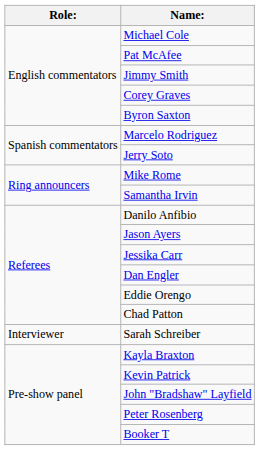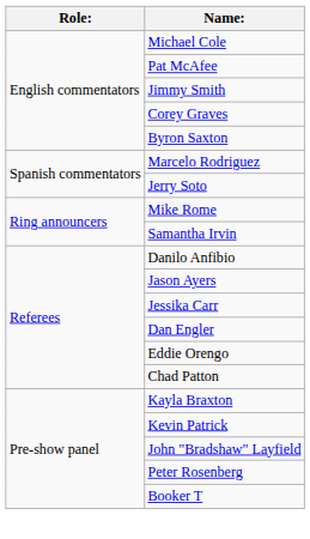- row: Interviewer | Sarah Schreiber
